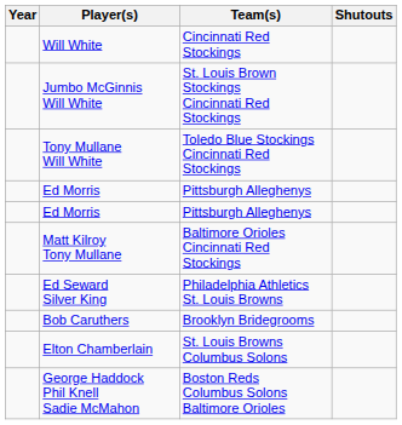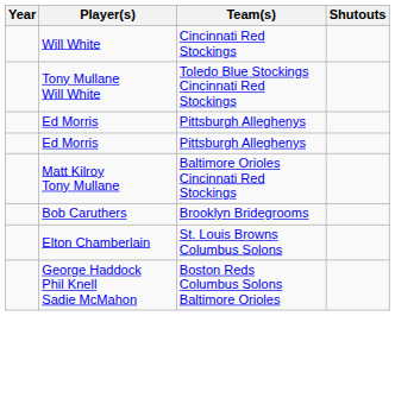- row: Jumbo McGinnis Will White | St. Louis Brown Stockings Cincinnati Red Stockings
- row: Ed Seward Silver King | Philadelphia Athletics St. Louis Browns
